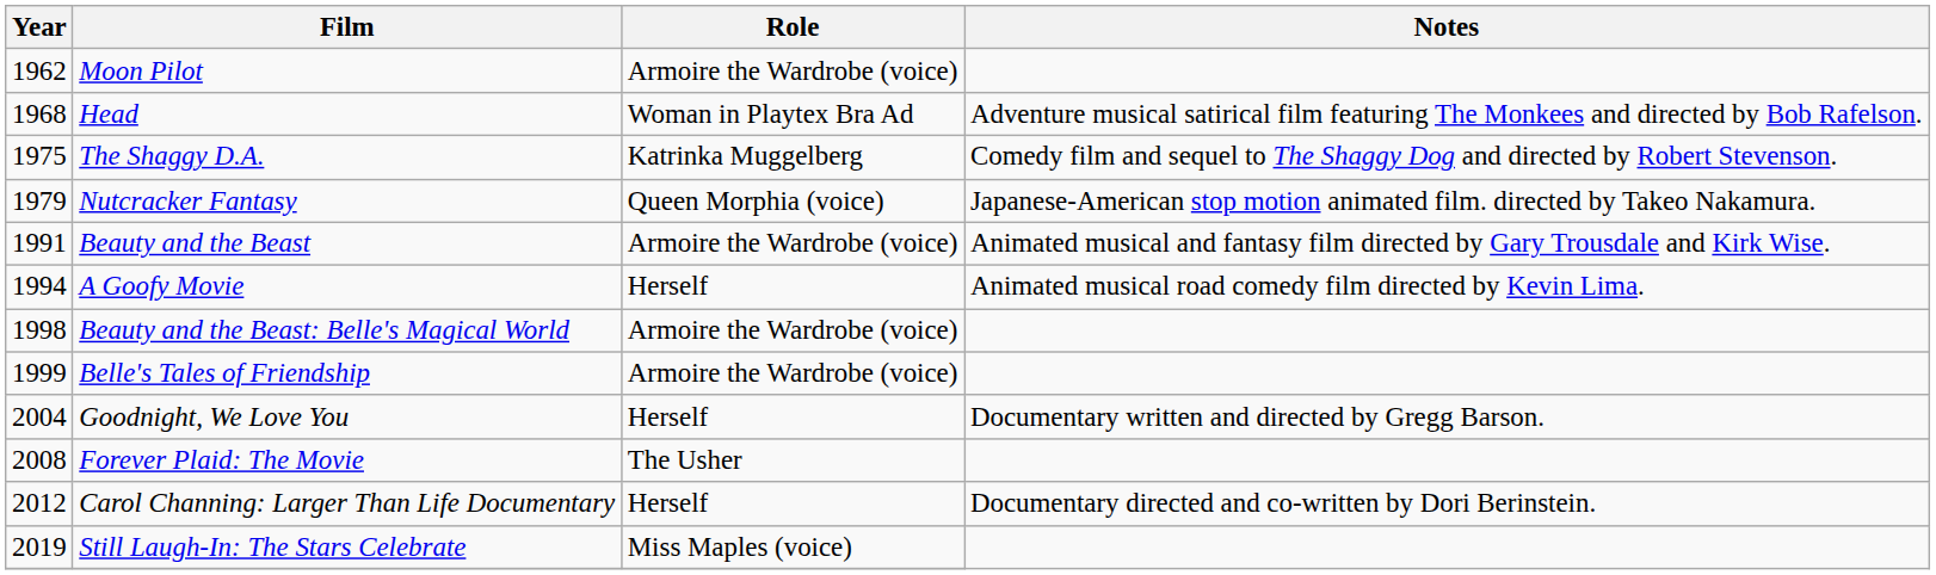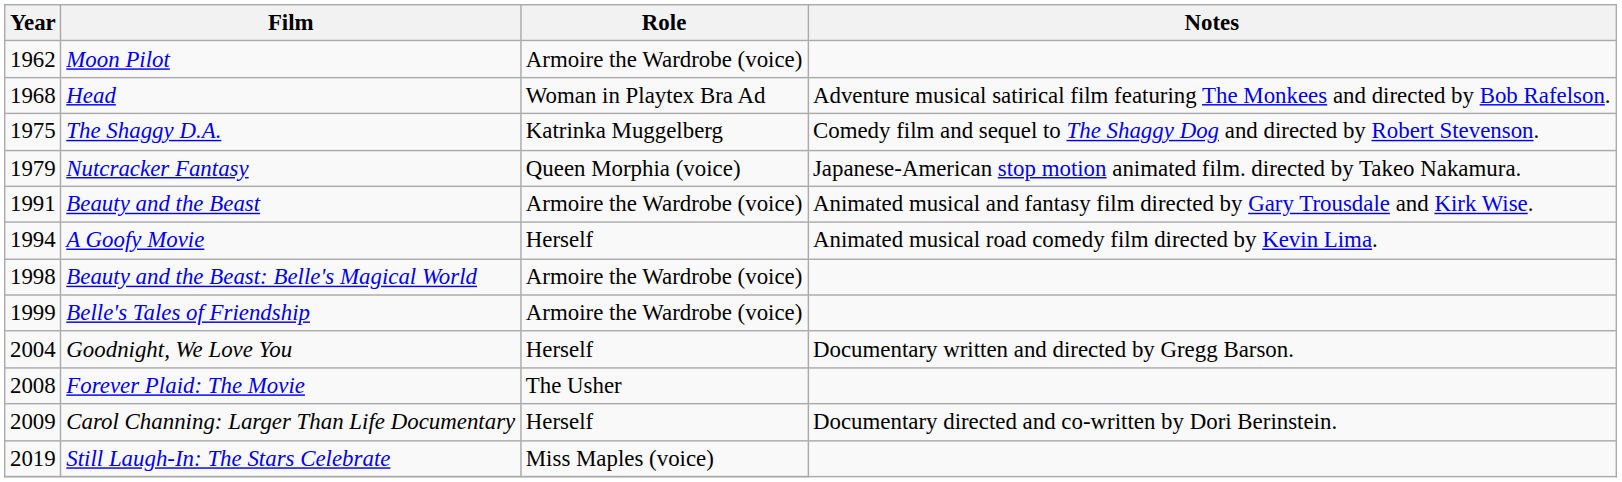Carol Channing: Larger Than Life Documentary | Year: 2012 -> 2009
